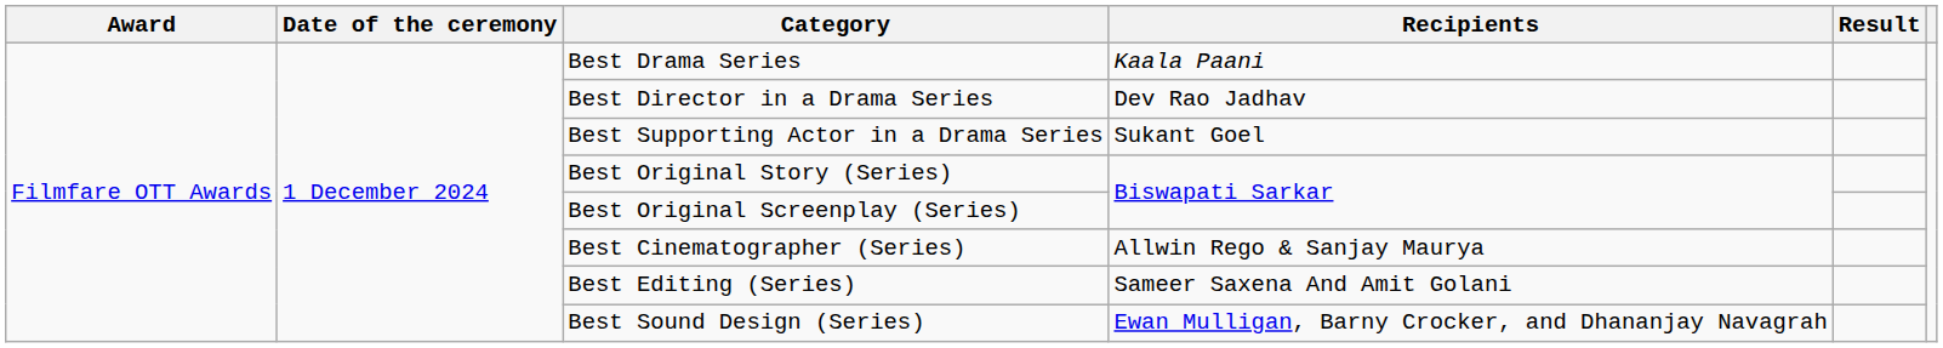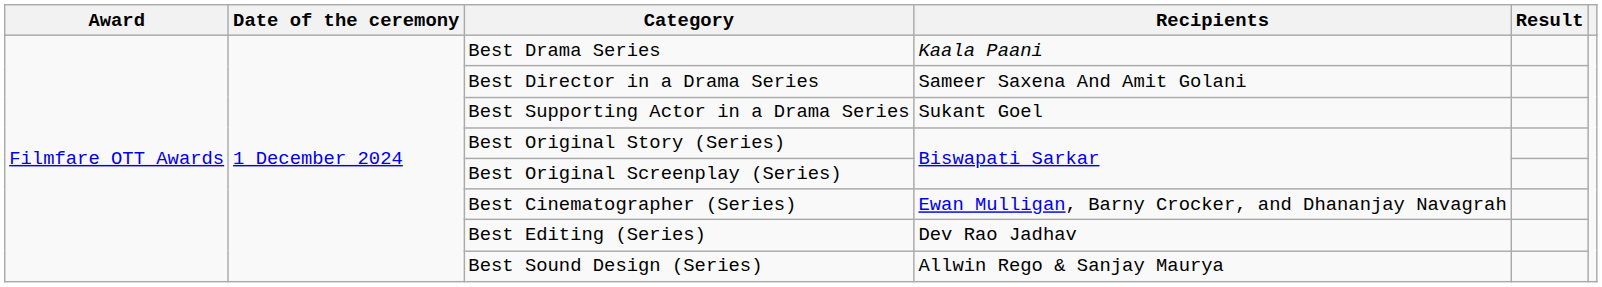Best Director in a Drama Series | Recipients: Dev Rao Jadhav -> Sameer Saxena And Amit Golani
Best Cinematographer (Series) | Recipients: Allwin Rego & Sanjay Maurya -> Ewan Mulligan, Barny Crocker, and Dhananjay Navagrah
Best Editing (Series) | Recipients: Sameer Saxena And Amit Golani -> Dev Rao Jadhav
Best Sound Design (Series) | Recipients: Ewan Mulligan, Barny Crocker, and Dhananjay Navagrah -> Allwin Rego & Sanjay Maurya
